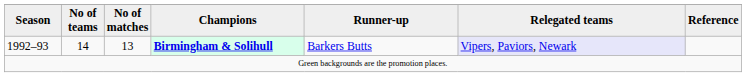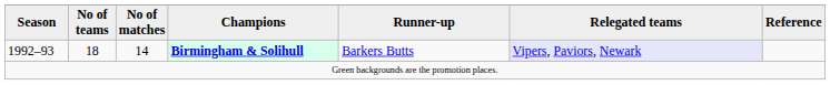1992–93 | No of teams: 14 -> 18
1992–93 | No of matches: 13 -> 14
